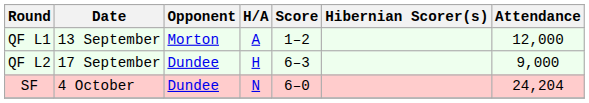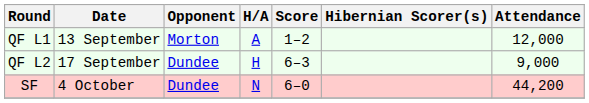SF | Attendance: 24,204 -> 44,200
